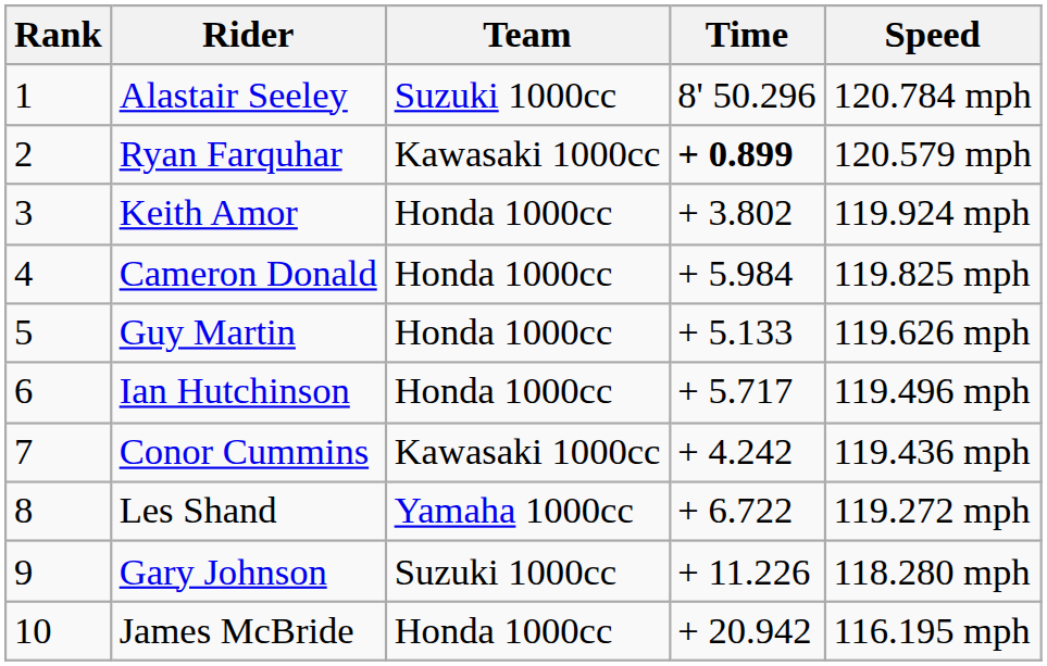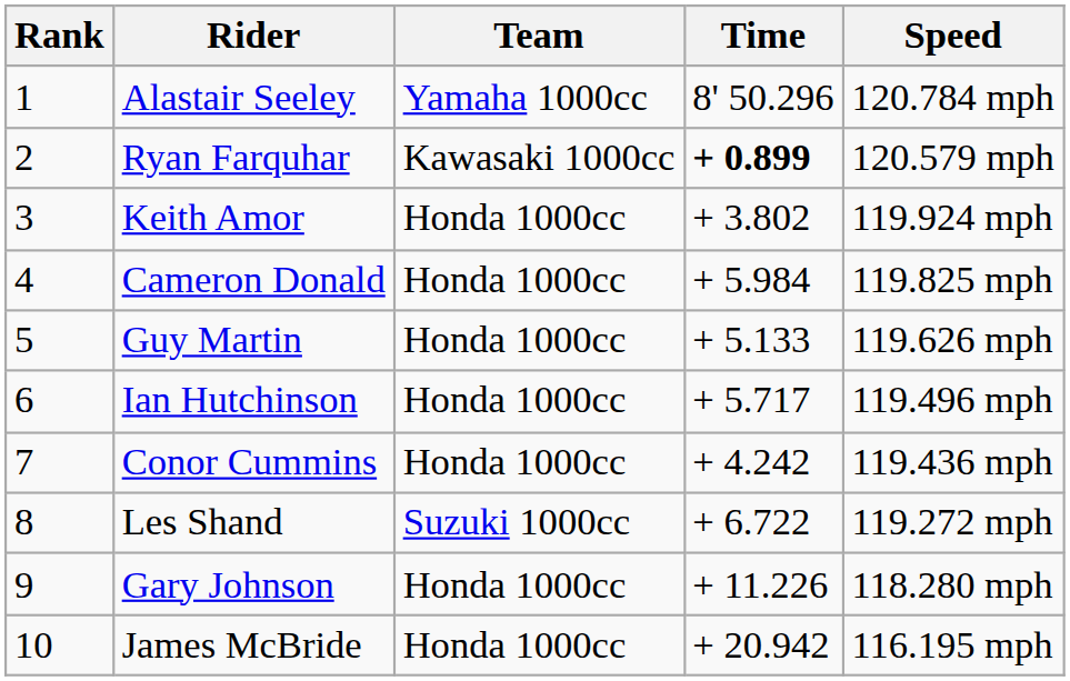Alastair Seeley | Team: Suzuki 1000cc -> Yamaha 1000cc
Conor Cummins | Team: Kawasaki 1000cc -> Honda 1000cc
Les Shand | Team: Yamaha 1000cc -> Suzuki 1000cc
Gary Johnson | Team: Suzuki 1000cc -> Honda 1000cc
